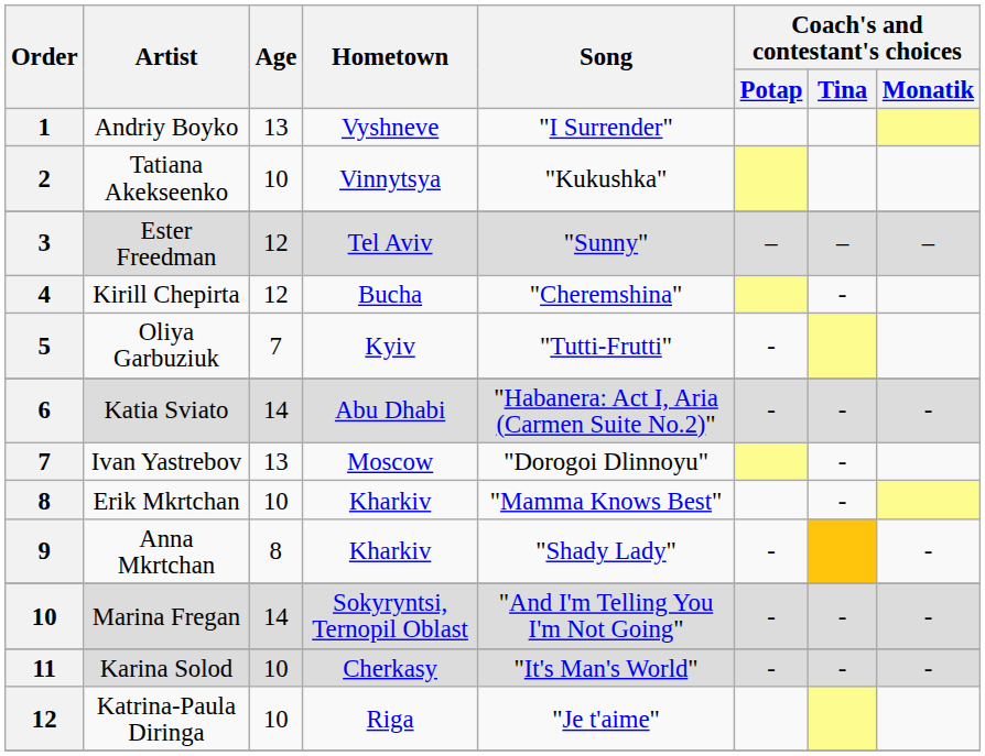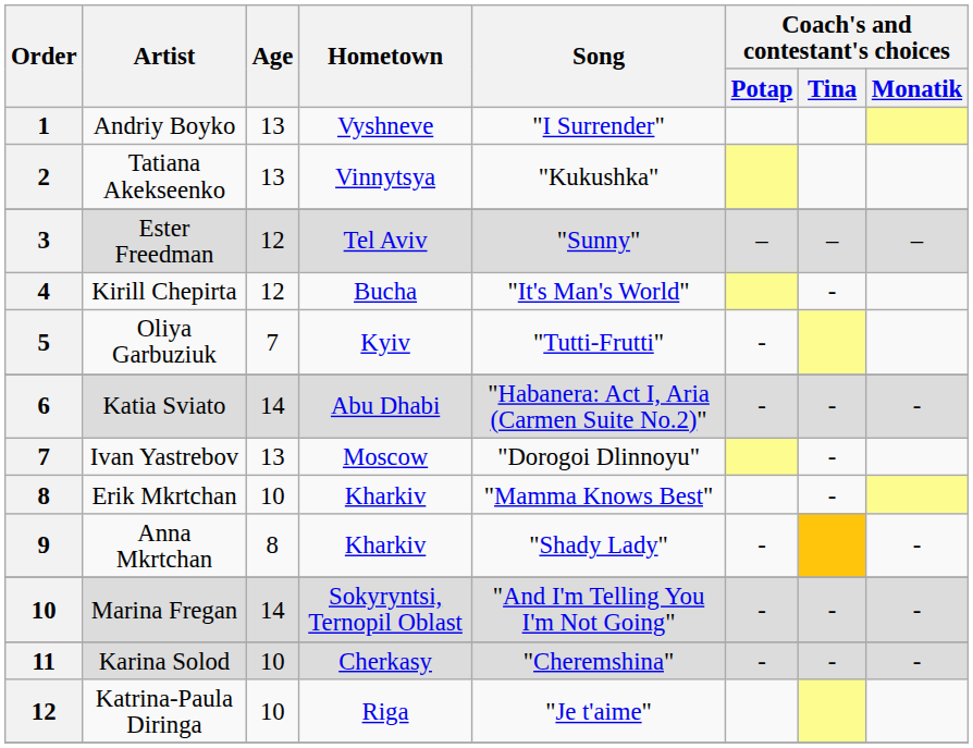Tatiana Akekseenko | Age: 10 -> 13
Kirill Chepirta | Song: "Cheremshina" -> "It's Man's World"
Karina Solod | Song: "It's Man's World" -> "Cheremshina"
